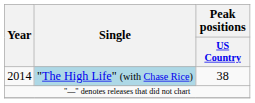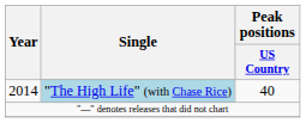2014 | Peak positions / US Country: 38 -> 40
